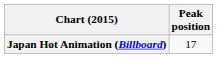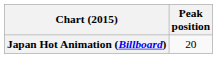Japan Hot Animation (Billboard) | Peak position: 17 -> 20
